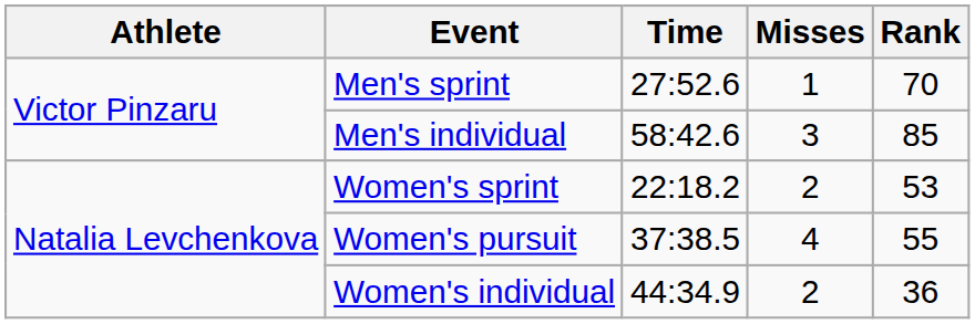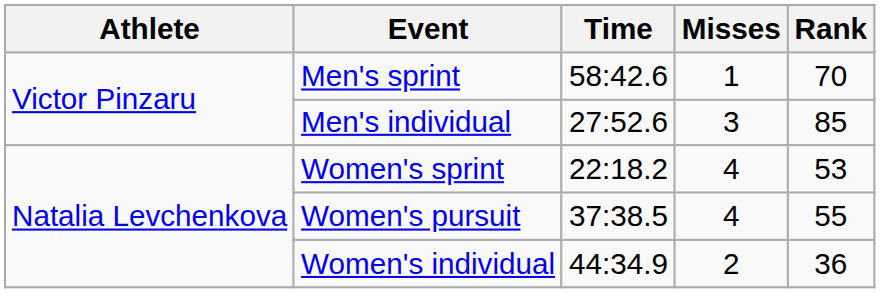Men's sprint | Time: 27:52.6 -> 58:42.6
Men's individual | Time: 58:42.6 -> 27:52.6
Women's sprint | Misses: 2 -> 4
